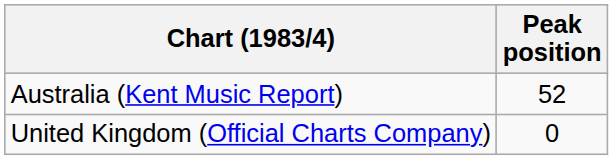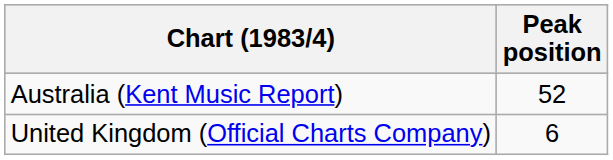United Kingdom (Official Charts Company) | Peak position: 0 -> 6
